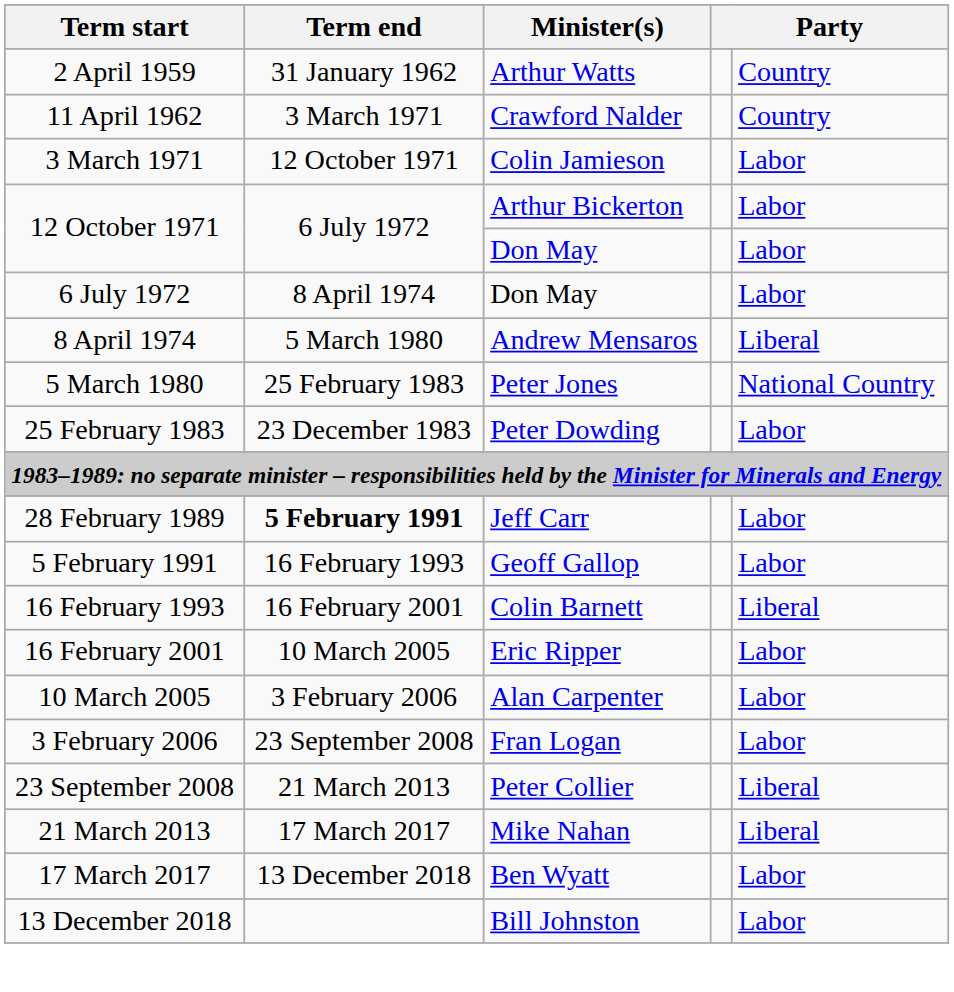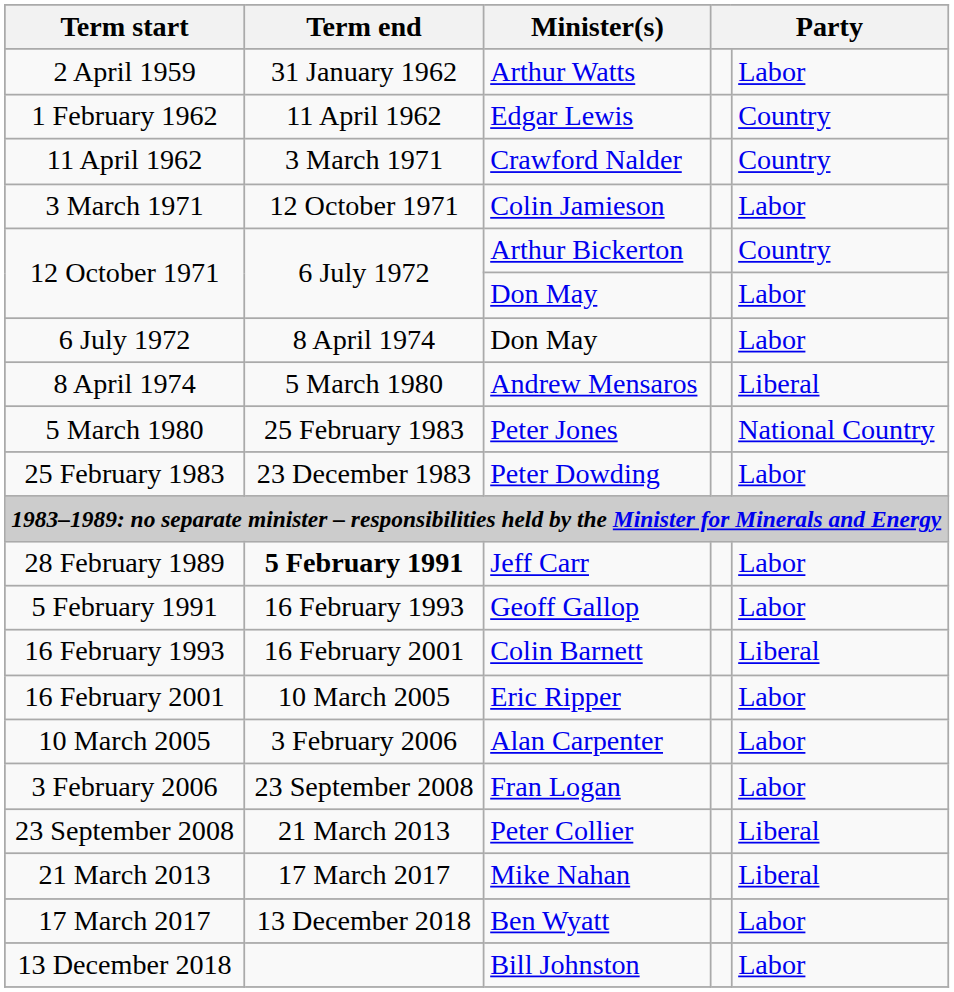2 April 1959 | column 5: Country -> Labor
+ row: 1 February 1962 | 11 April 1962 | Edgar Lewis | Country
12 October 1971 / Arthur Bickerton | column 5: Labor -> Country
